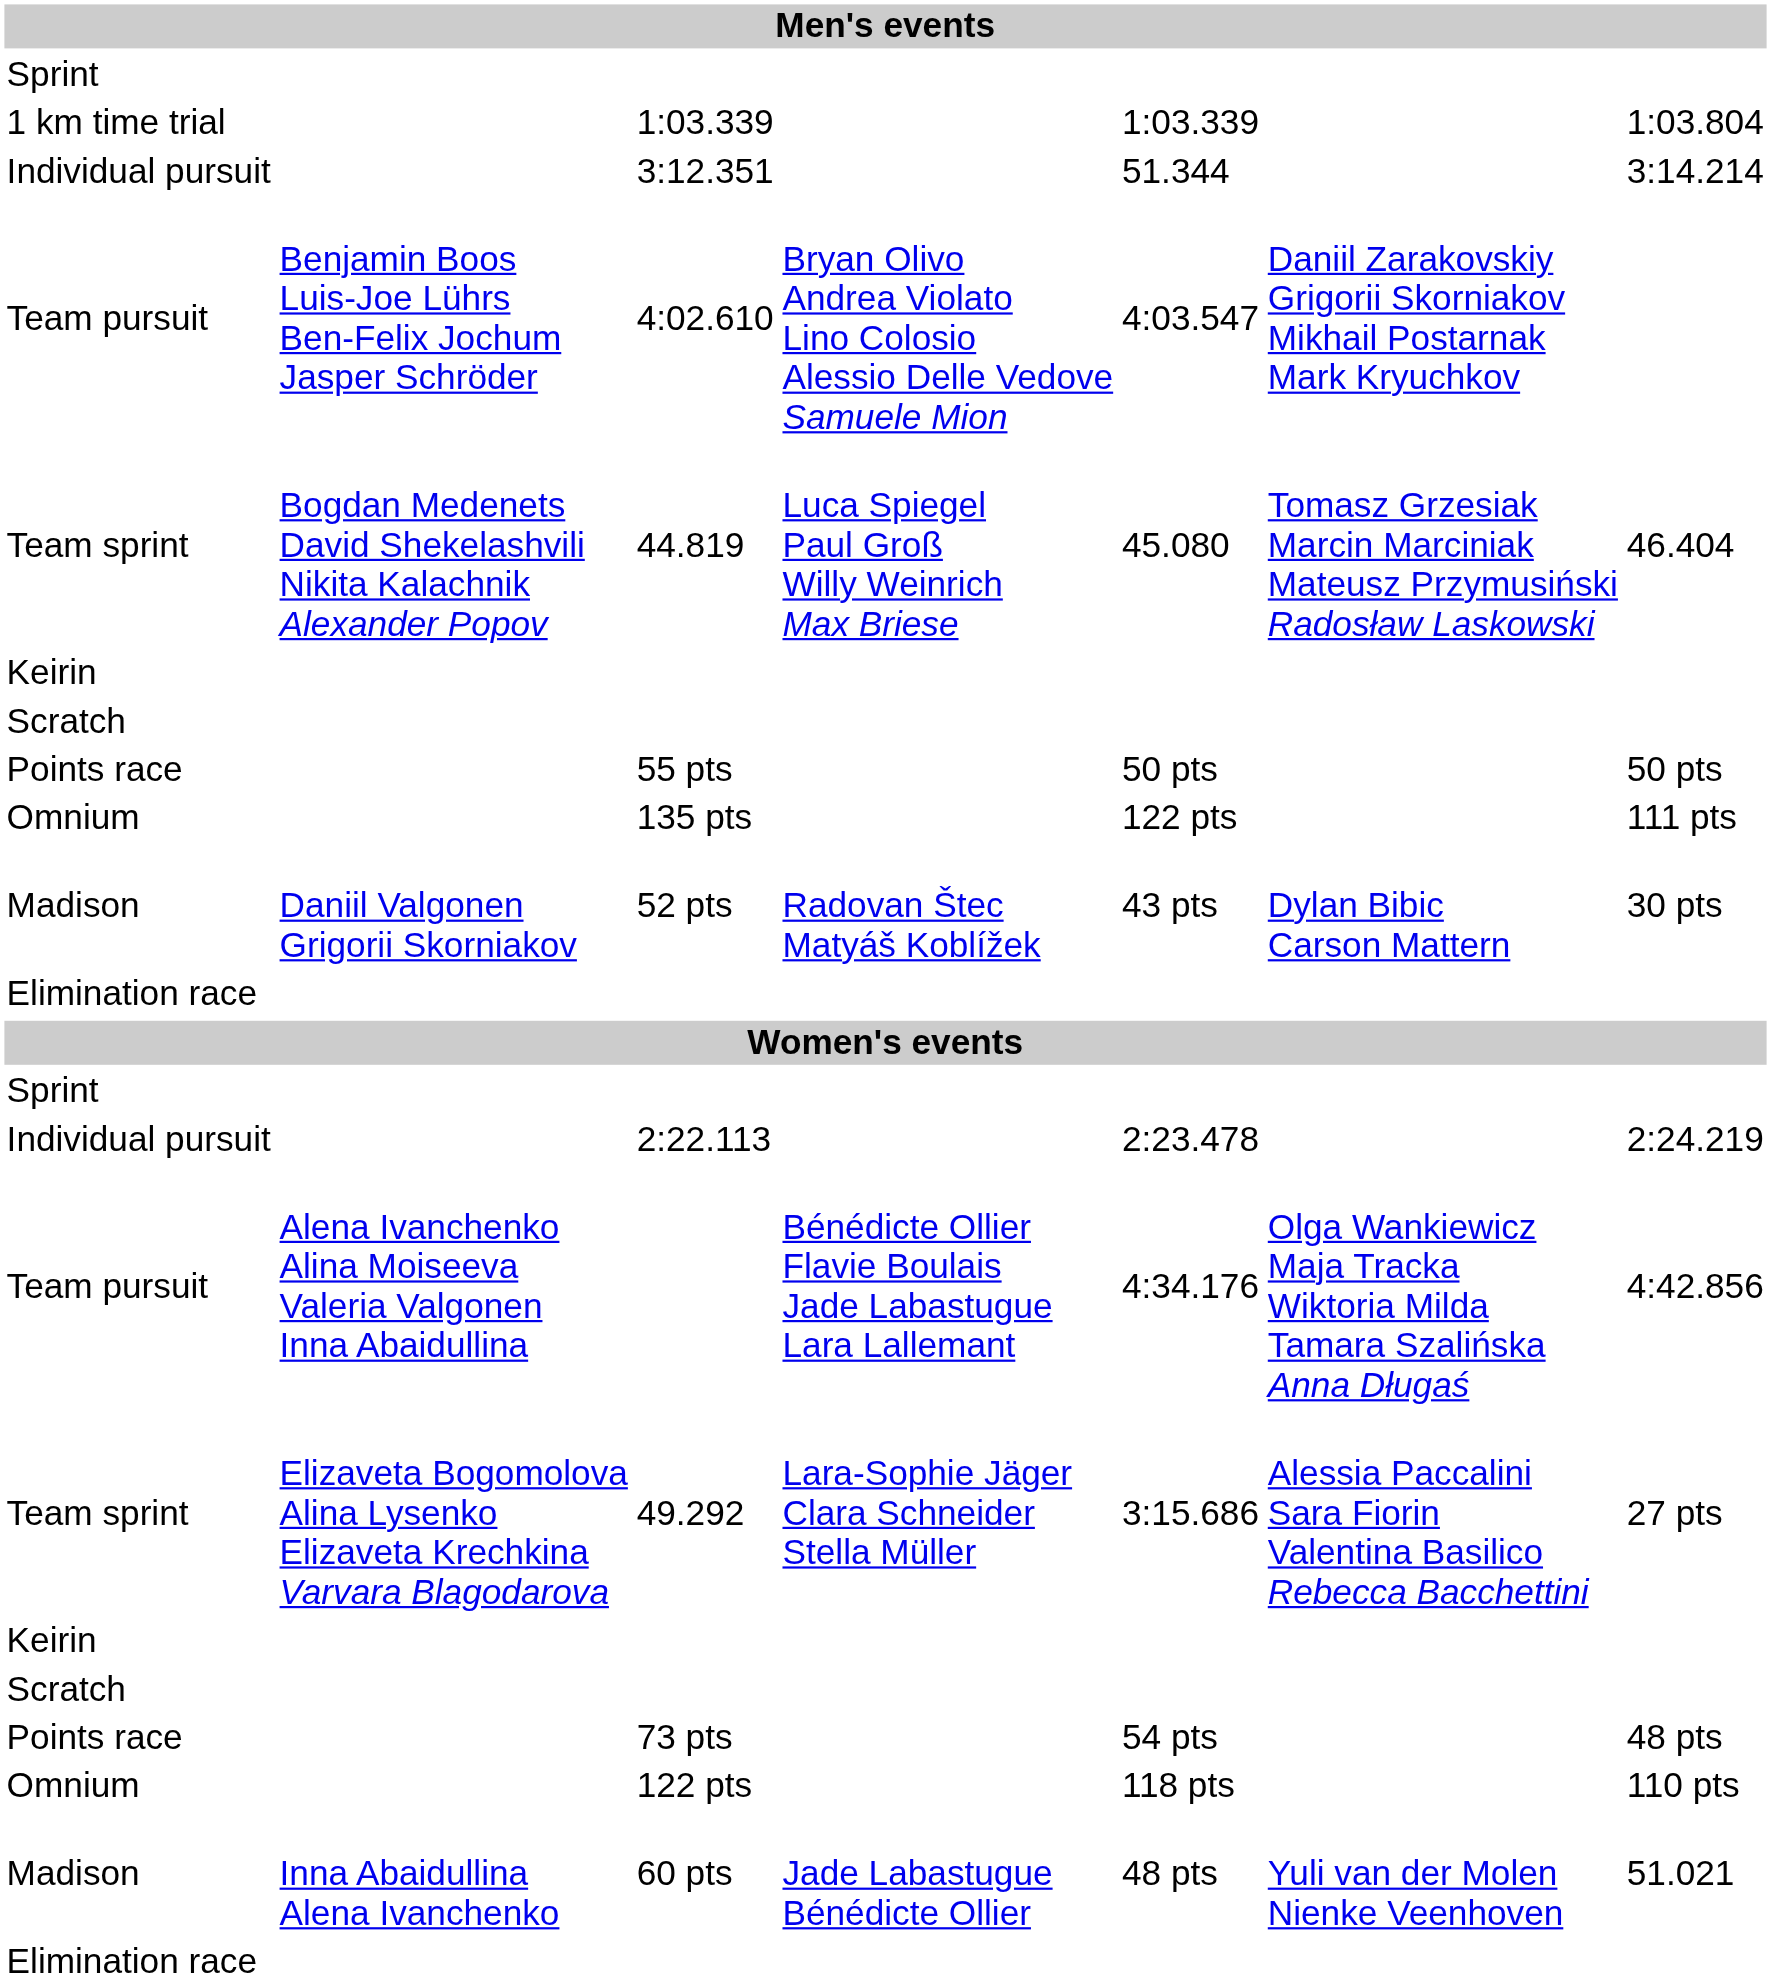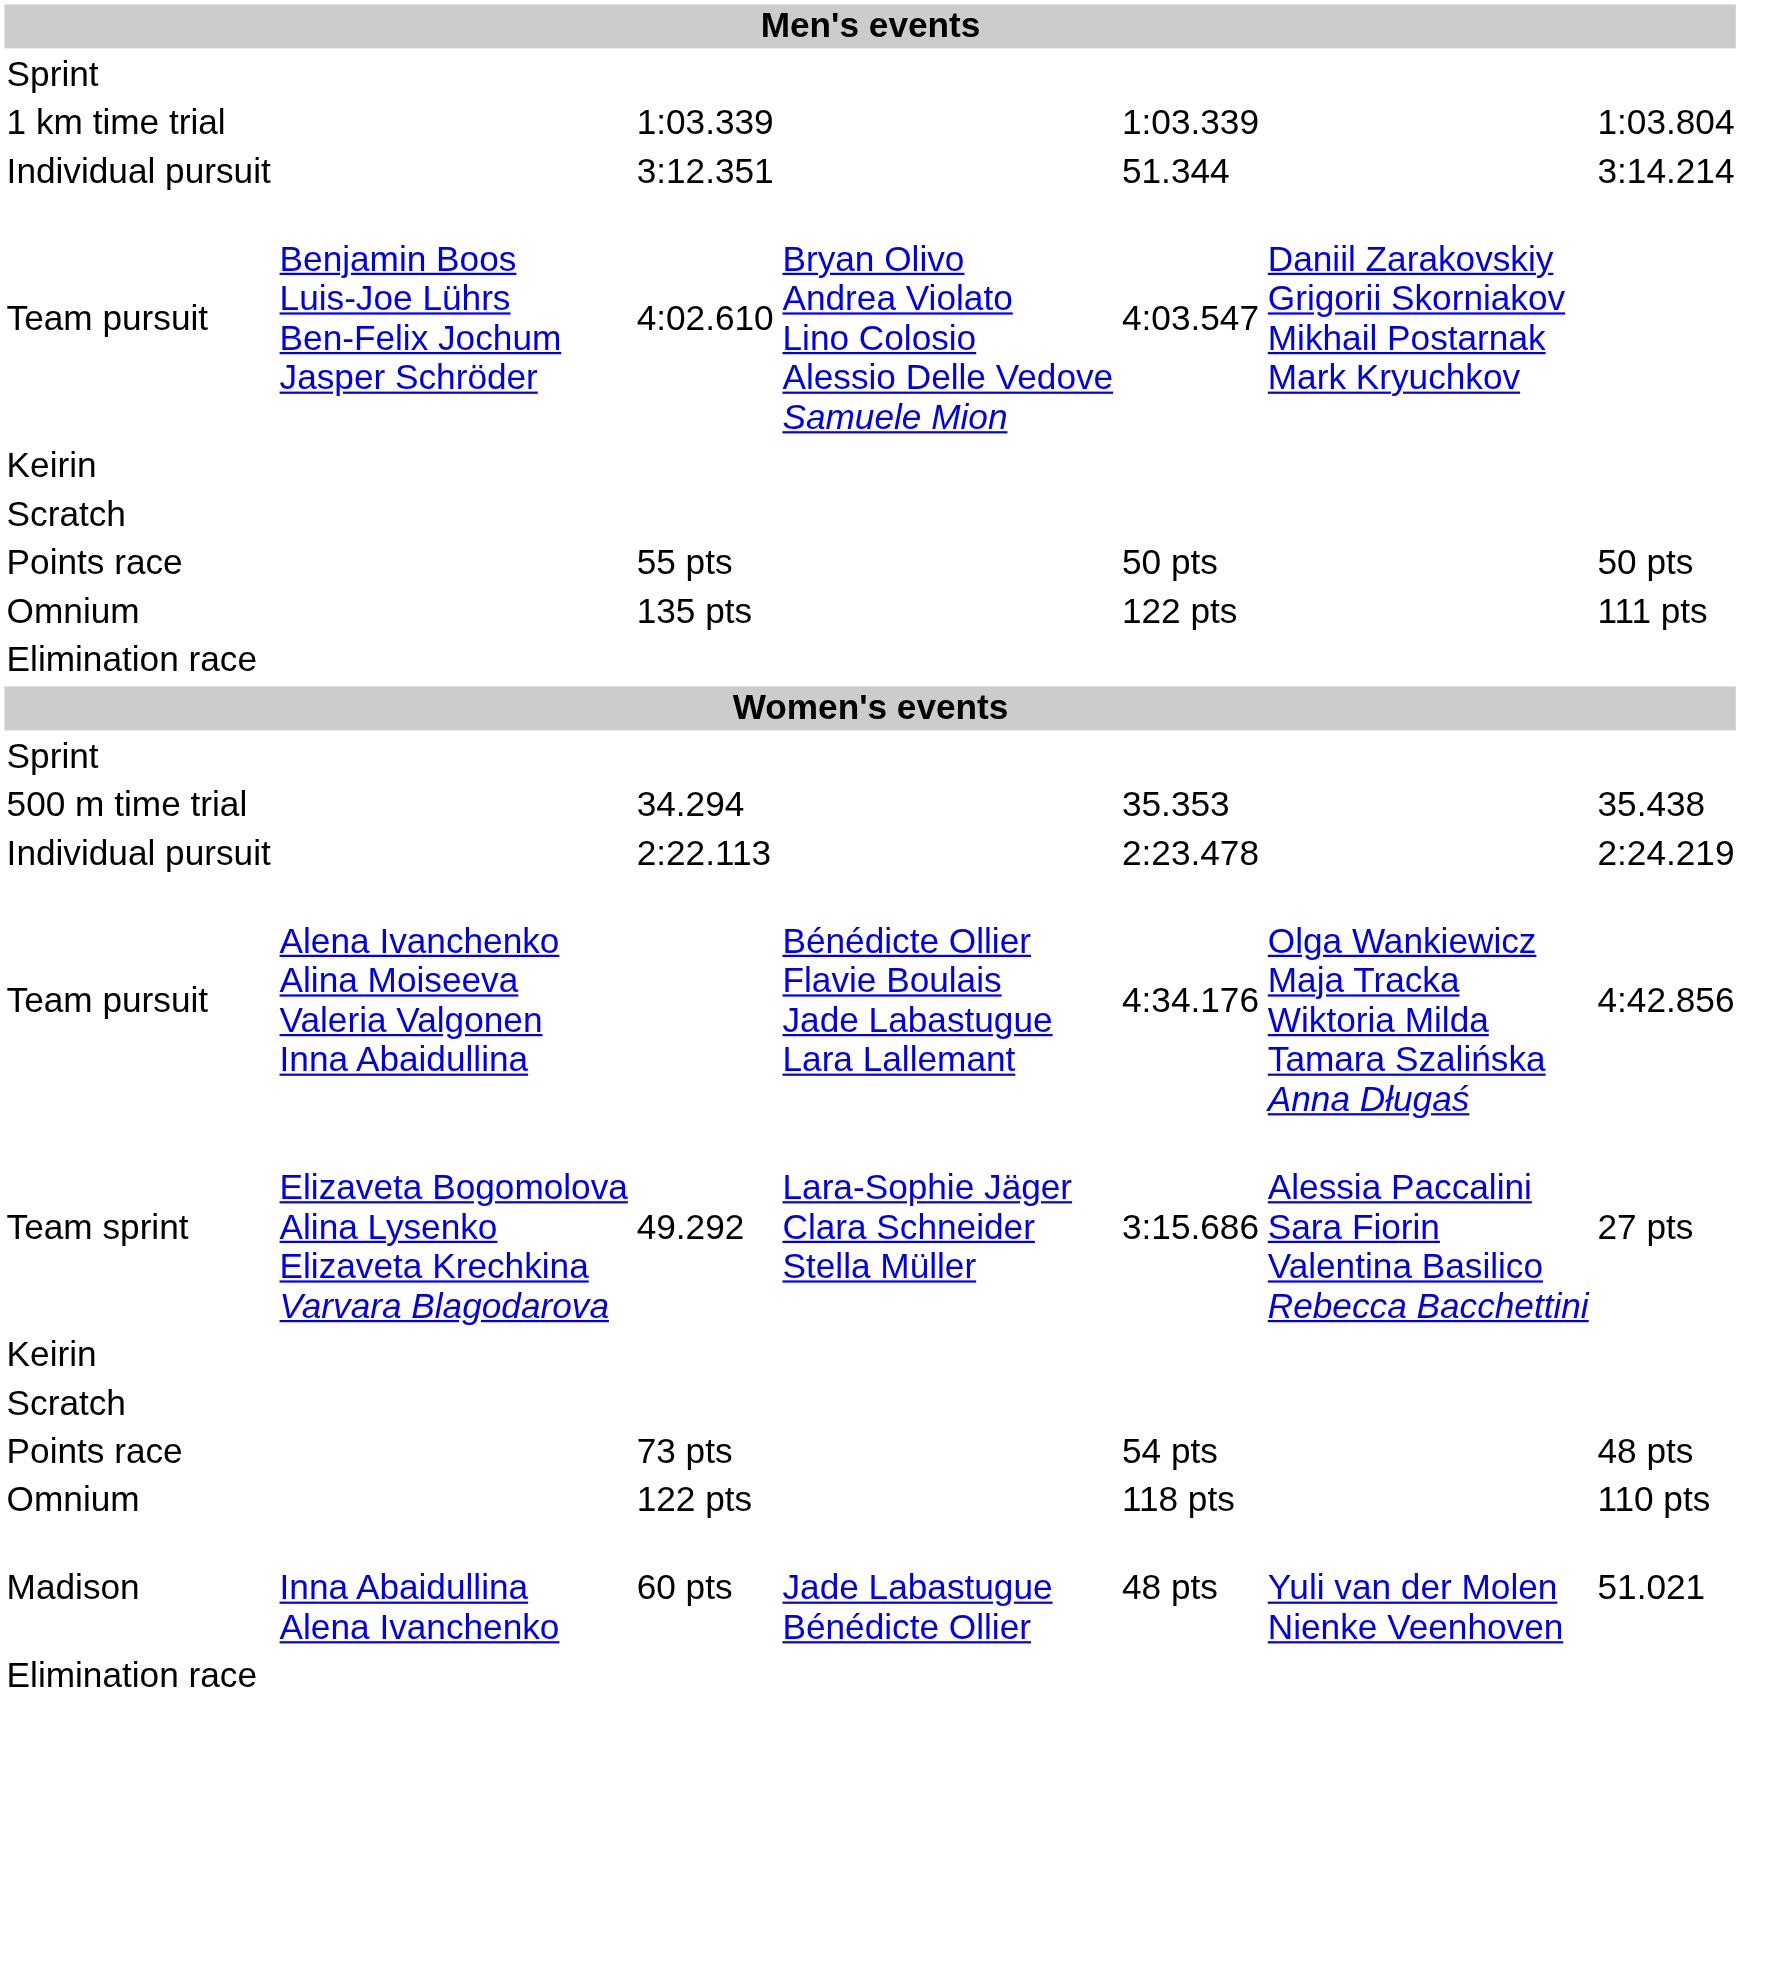- row: Team sprint | Bogdan Medenets David Shekelashvili Nikita Kalachnik Alexander Popov | 44.819 | Luca Spiegel Paul Groß Willy Weinrich Max Briese | 45.080 | Tomasz Grzesiak Marcin Marciniak Mateusz Przymusiński Radosław Laskowski | 46.404
- row: Madison | Daniil Valgonen Grigorii Skorniakov | 52 pts | Radovan Štec Matyáš Koblížek | 43 pts | Dylan Bibic Carson Mattern | 30 pts
+ row: 500 m time trial | 34.294 | 35.353 | 35.438
